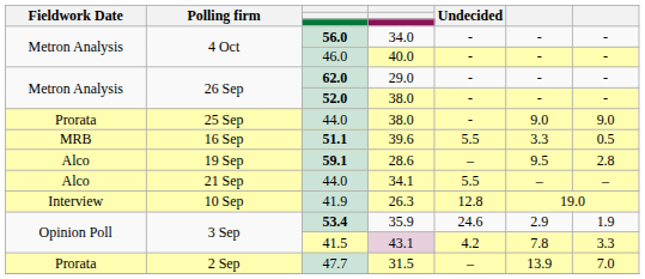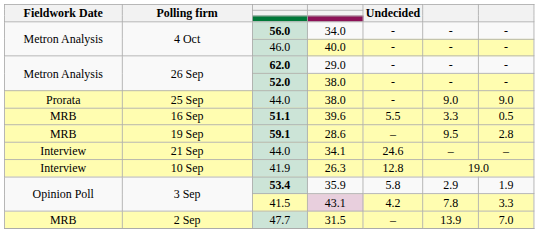59.1 | Fieldwork Date: Alco -> MRB
44.0 / 34.1 | Fieldwork Date: Alco -> Interview
44.0 / 34.1 | Undecided: 5.5 -> 24.6
53.4 | Undecided: 24.6 -> 5.8
47.7 | Fieldwork Date: Prorata -> MRB
